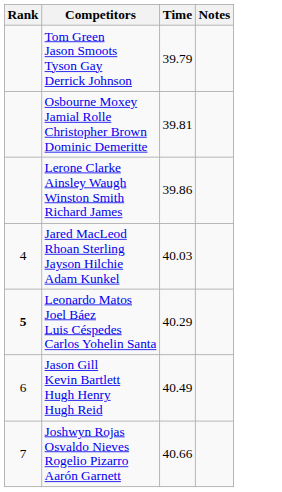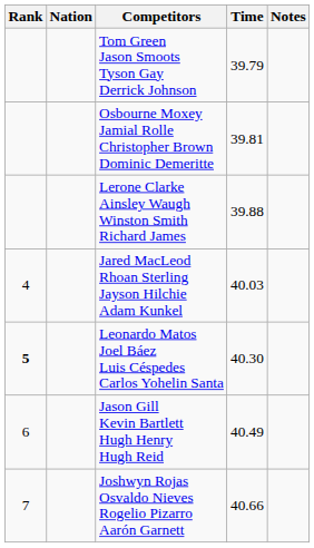+ column: Nation
Lerone Clarke Ainsley Waugh Winston Smith Richard James | Time: 39.86 -> 39.88
Leonardo Matos Joel Báez Luis Céspedes Carlos Yohelin Santa | Time: 40.29 -> 40.30
